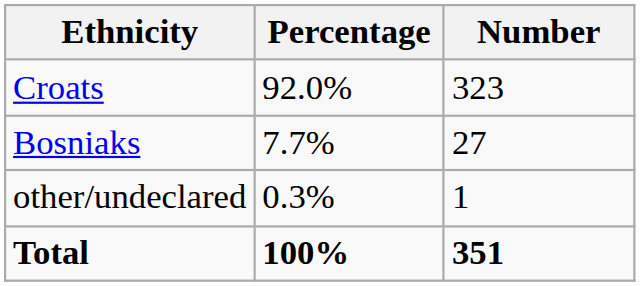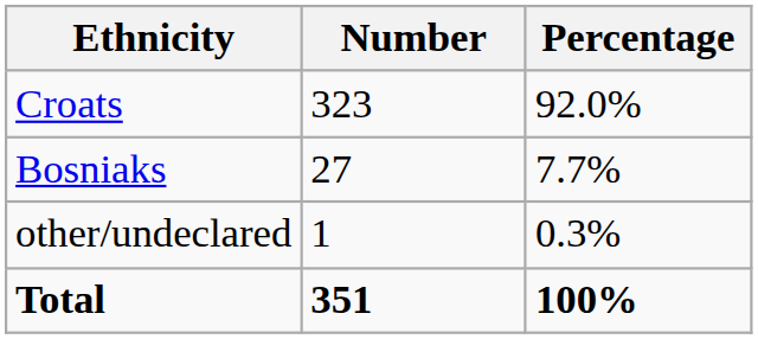columns swapped: Number <-> Percentage
